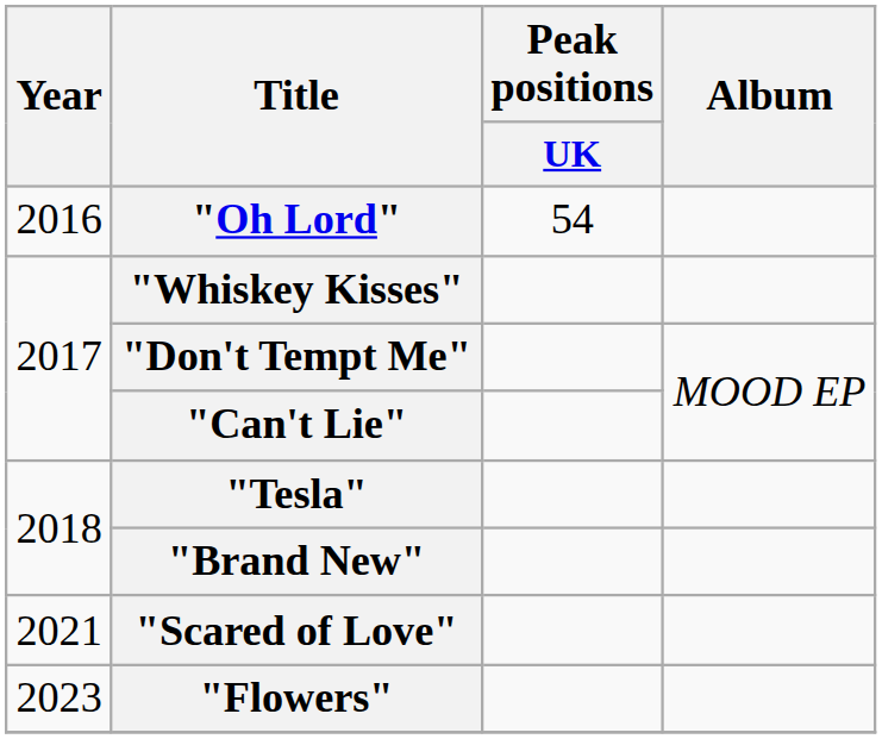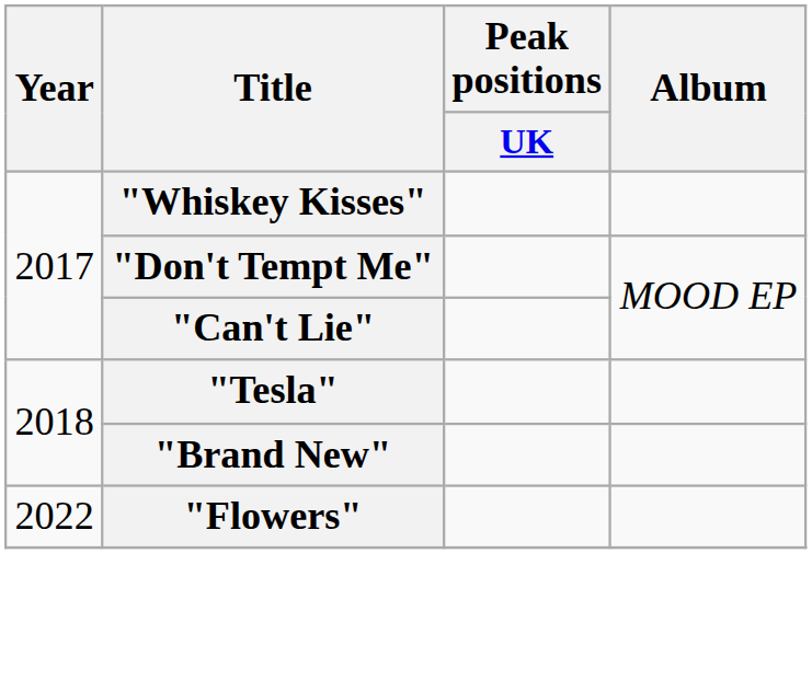- row: 2016 | "Oh Lord" | 54
- row: 2021 | "Scared of Love"
"Flowers" | Year: 2023 -> 2022
